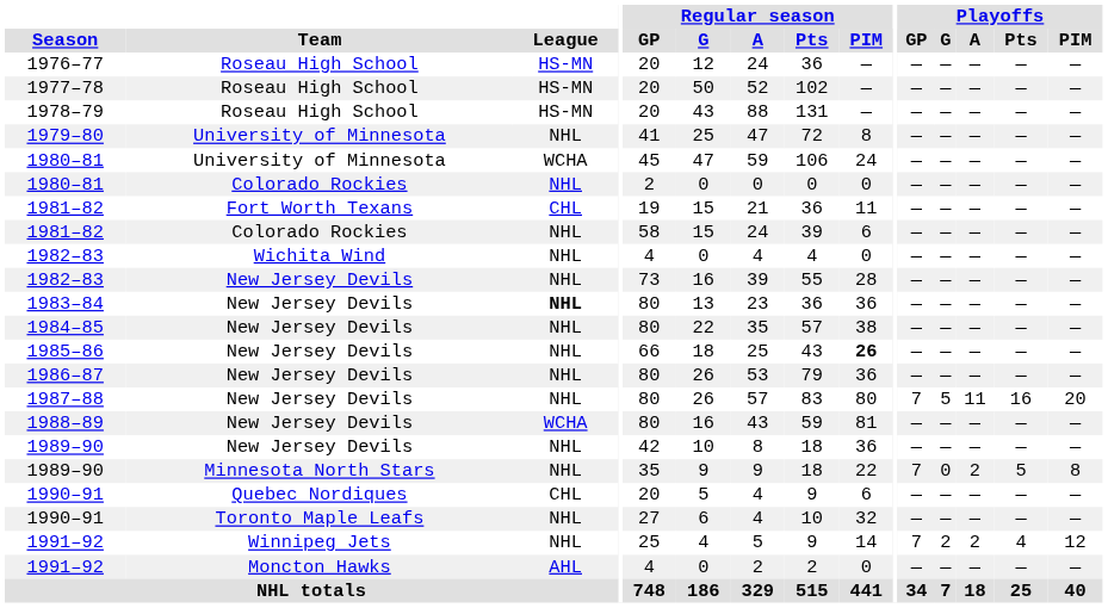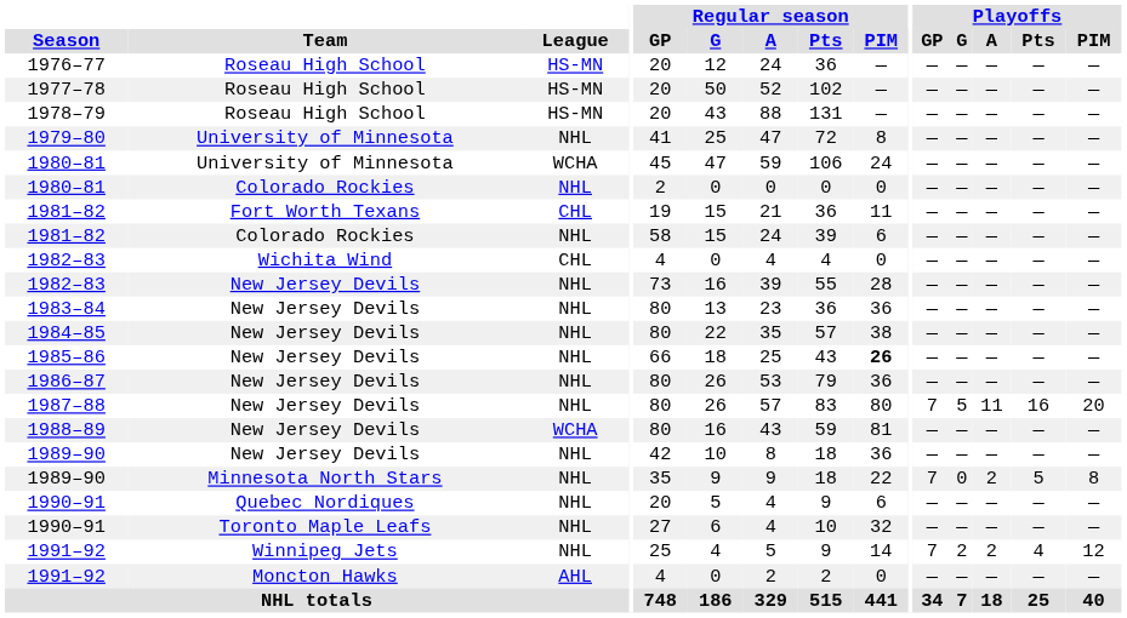1982–83 / Wichita Wind | League: NHL -> CHL
1983–84 | League: bold -> normal
1990–91 / Quebec Nordiques | League: CHL -> NHL
